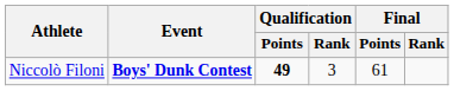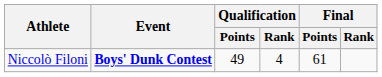Niccolò Filoni | Qualification / Points: bold -> normal
Niccolò Filoni | Qualification / Rank: 3 -> 4
